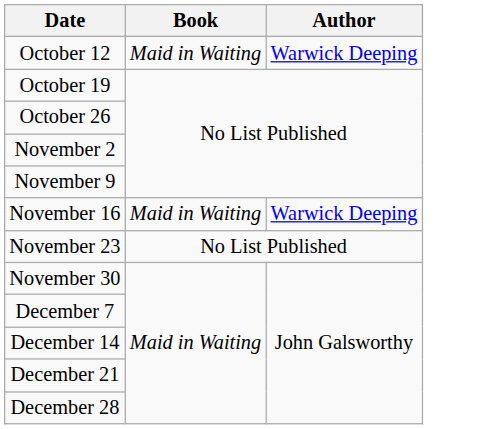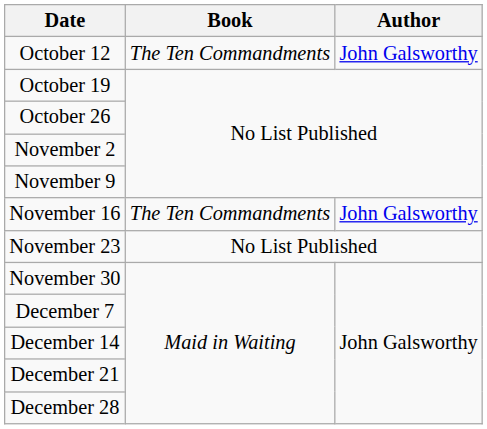October 12 | Book: Maid in Waiting -> The Ten Commandments
October 12 | Author: Warwick Deeping -> John Galsworthy
November 16 | Book: Maid in Waiting -> The Ten Commandments
November 16 | Author: Warwick Deeping -> John Galsworthy
